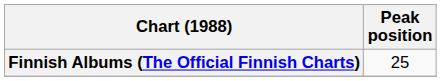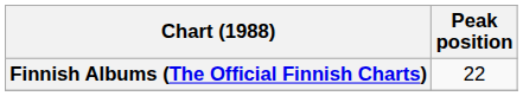Finnish Albums (The Official Finnish Charts) | Peak position: 25 -> 22
